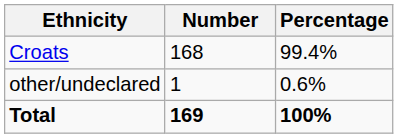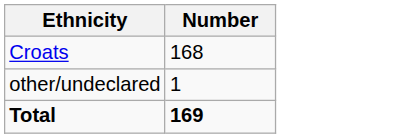- column: Percentage | 99.4% | 0.6% | 100%
